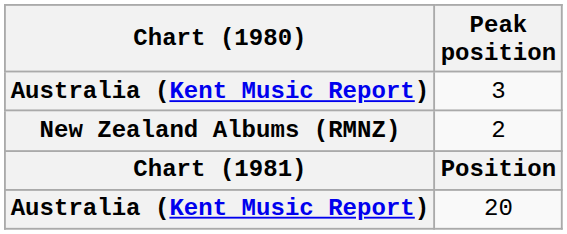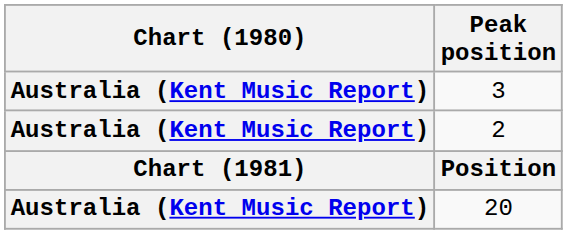2 | Chart (1980): New Zealand Albums (RMNZ) -> Australia (Kent Music Report)
